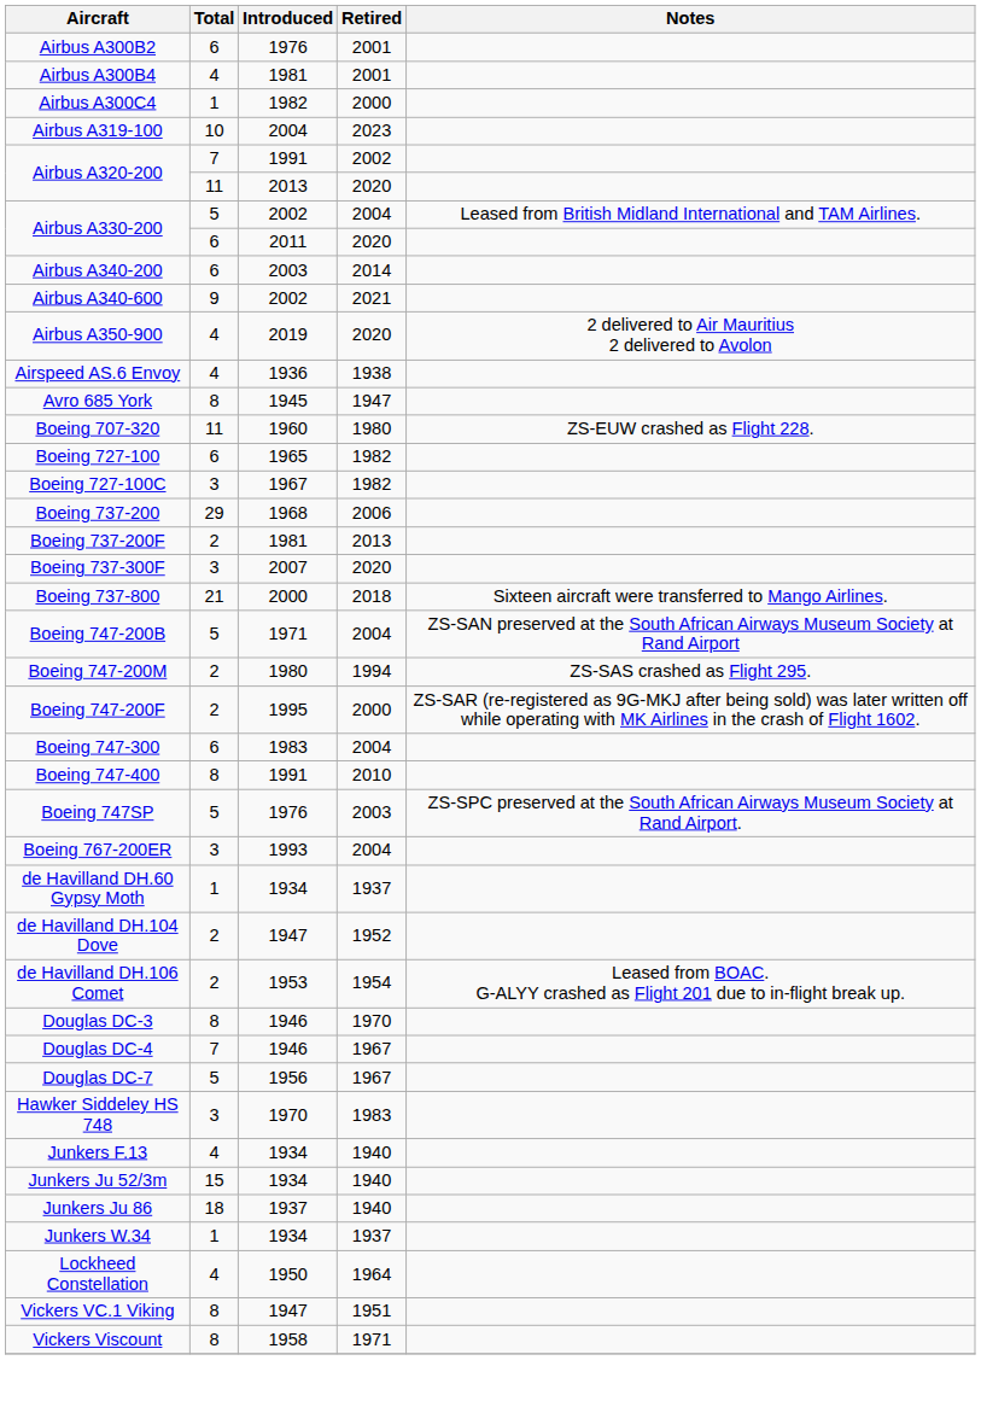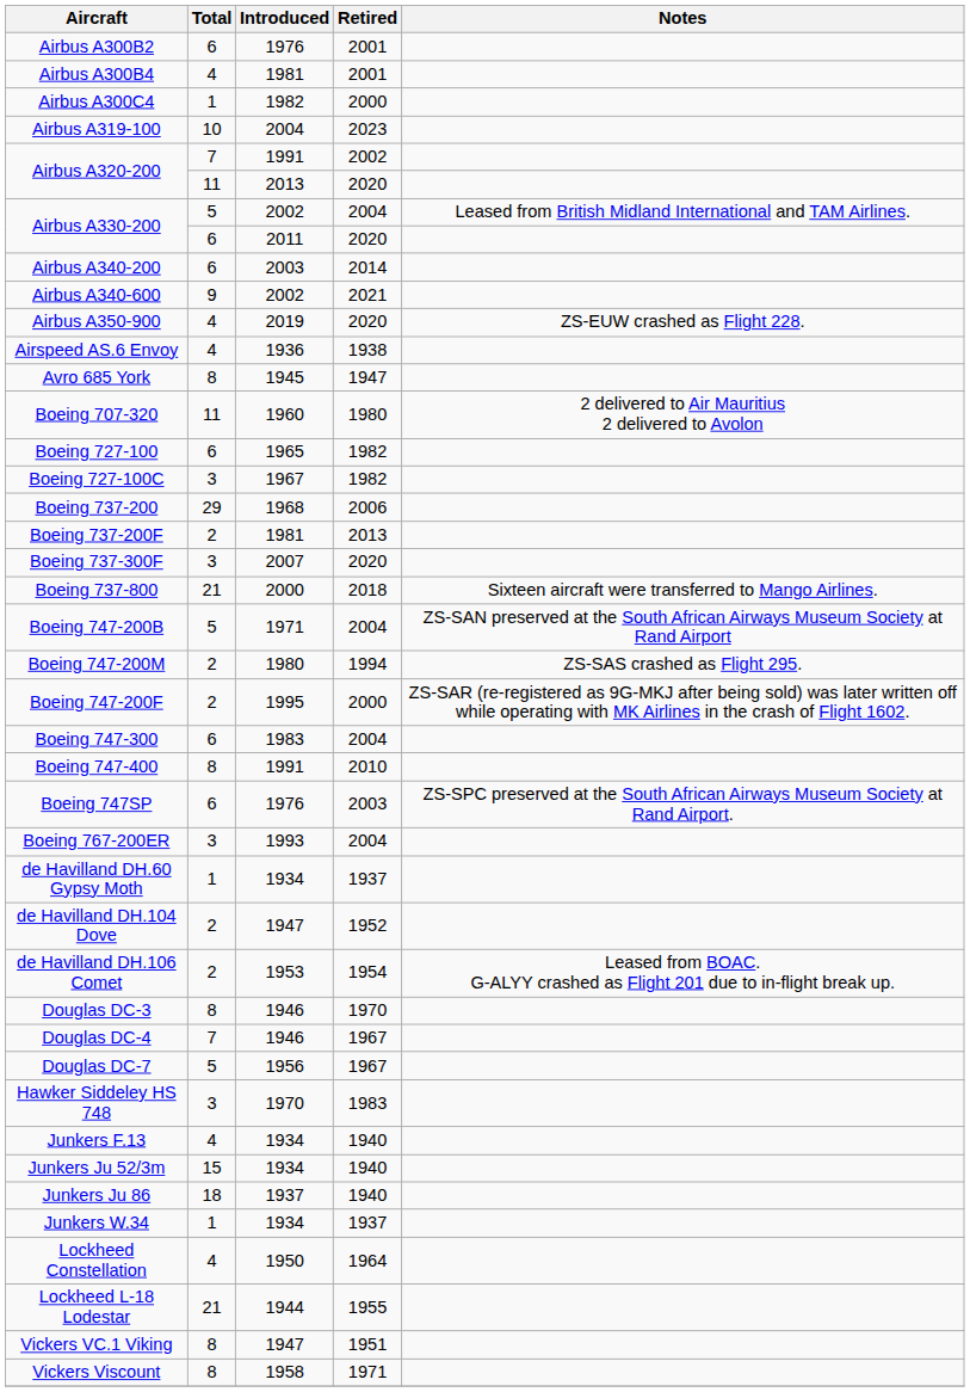Airbus A350-900 | Notes: 2 delivered to Air Mauritius 2 delivered to Avolon -> ZS-EUW crashed as Flight 228.
Boeing 707-320 | Notes: ZS-EUW crashed as Flight 228. -> 2 delivered to Air Mauritius 2 delivered to Avolon
Boeing 747SP | Total: 5 -> 6
+ row: Lockheed L-18 Lodestar | 21 | 1944 | 1955
